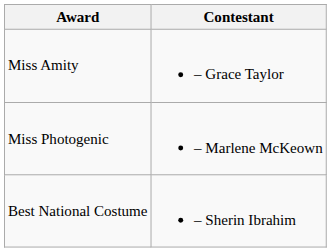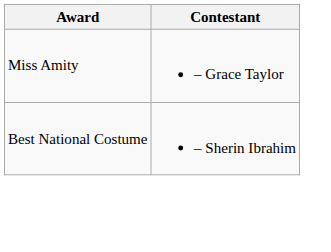- row: Miss Photogenic | – Marlene McKeown
